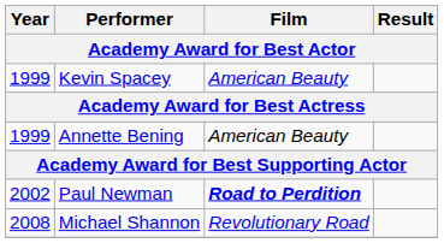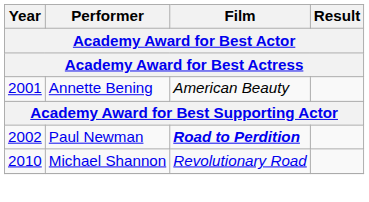- row: 1999 | Kevin Spacey | American Beauty
Annette Bening | Year: 1999 -> 2001
Michael Shannon | Year: 2008 -> 2010
